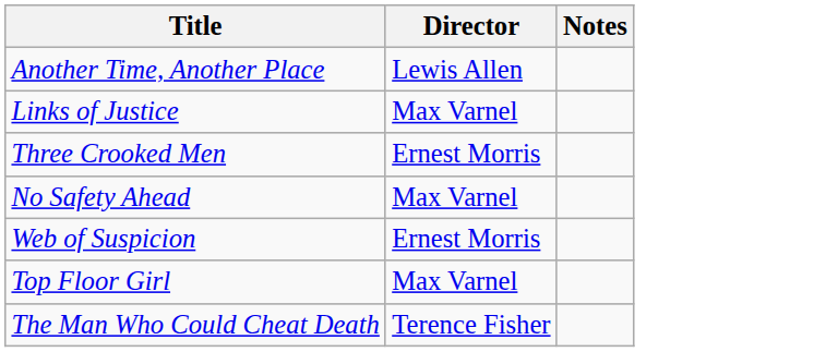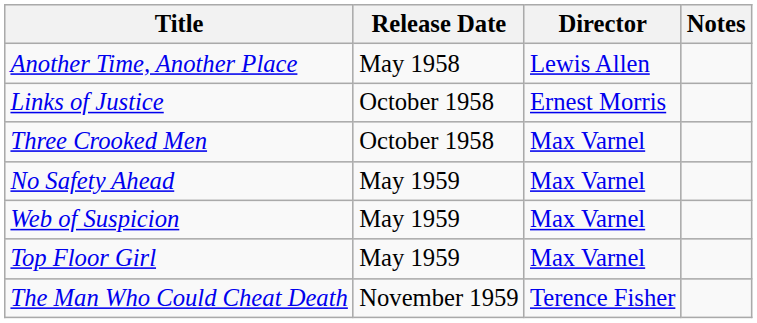+ column: Release Date | May 1958 | October 1958 | October 1958 | May 1959 | May 1959 | May 1959 | November 1959
Links of Justice | Director: Max Varnel -> Ernest Morris
Three Crooked Men | Director: Ernest Morris -> Max Varnel
Web of Suspicion | Director: Ernest Morris -> Max Varnel
